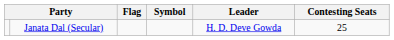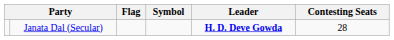Janata Dal (Secular) | Leader: normal -> bold
Janata Dal (Secular) | Contesting Seats: 25 -> 28
